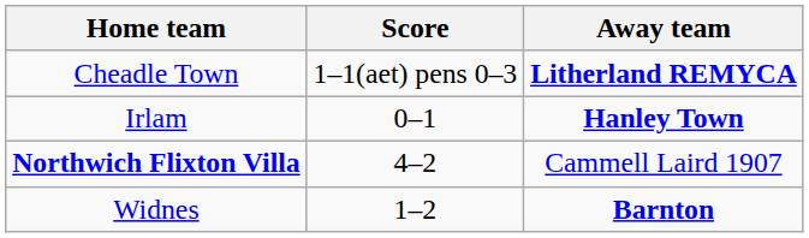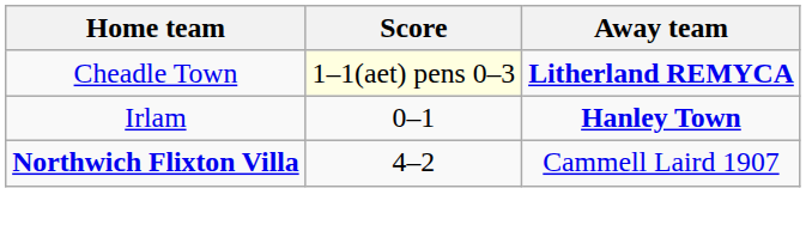Cheadle Town | Score: no background -> lightyellow background
- row: Widnes | 1–2 | Barnton
